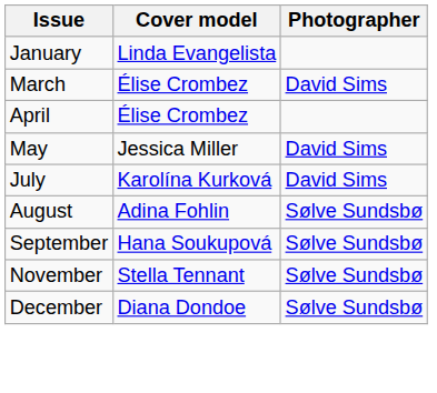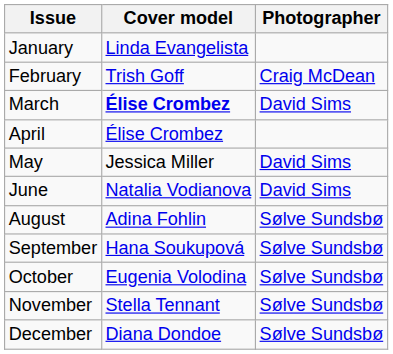+ row: February | Trish Goff | Craig McDean
March | Cover model: normal -> bold
+ row: June | Natalia Vodianova | David Sims
- row: July | Karolína Kurková | David Sims
+ row: October | Eugenia Volodina | Sølve Sundsbø
